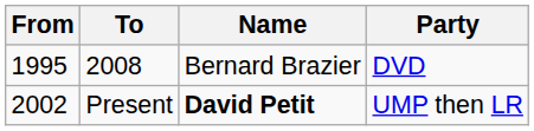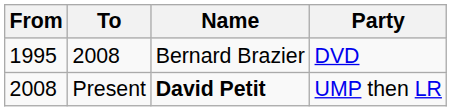Present | From: 2002 -> 2008
